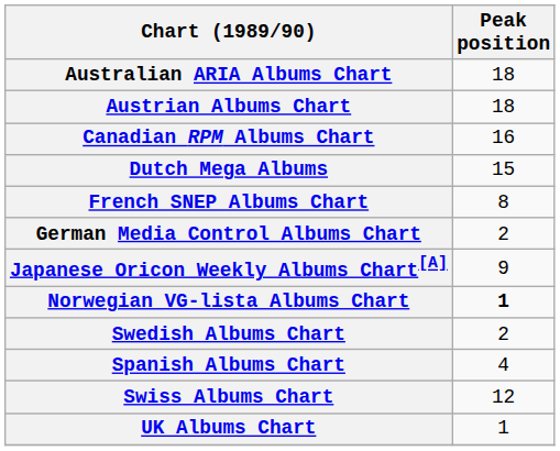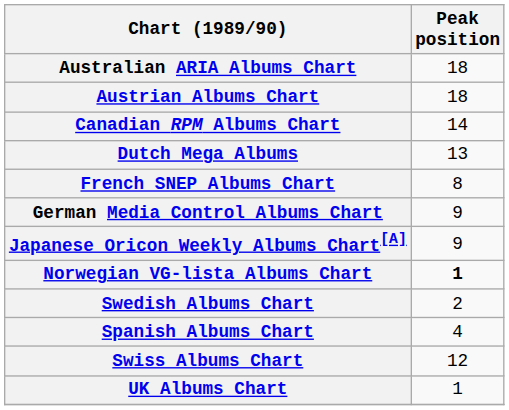Canadian RPM Albums Chart | Peak position: 16 -> 14
Dutch Mega Albums | Peak position: 15 -> 13
German Media Control Albums Chart | Peak position: 2 -> 9
